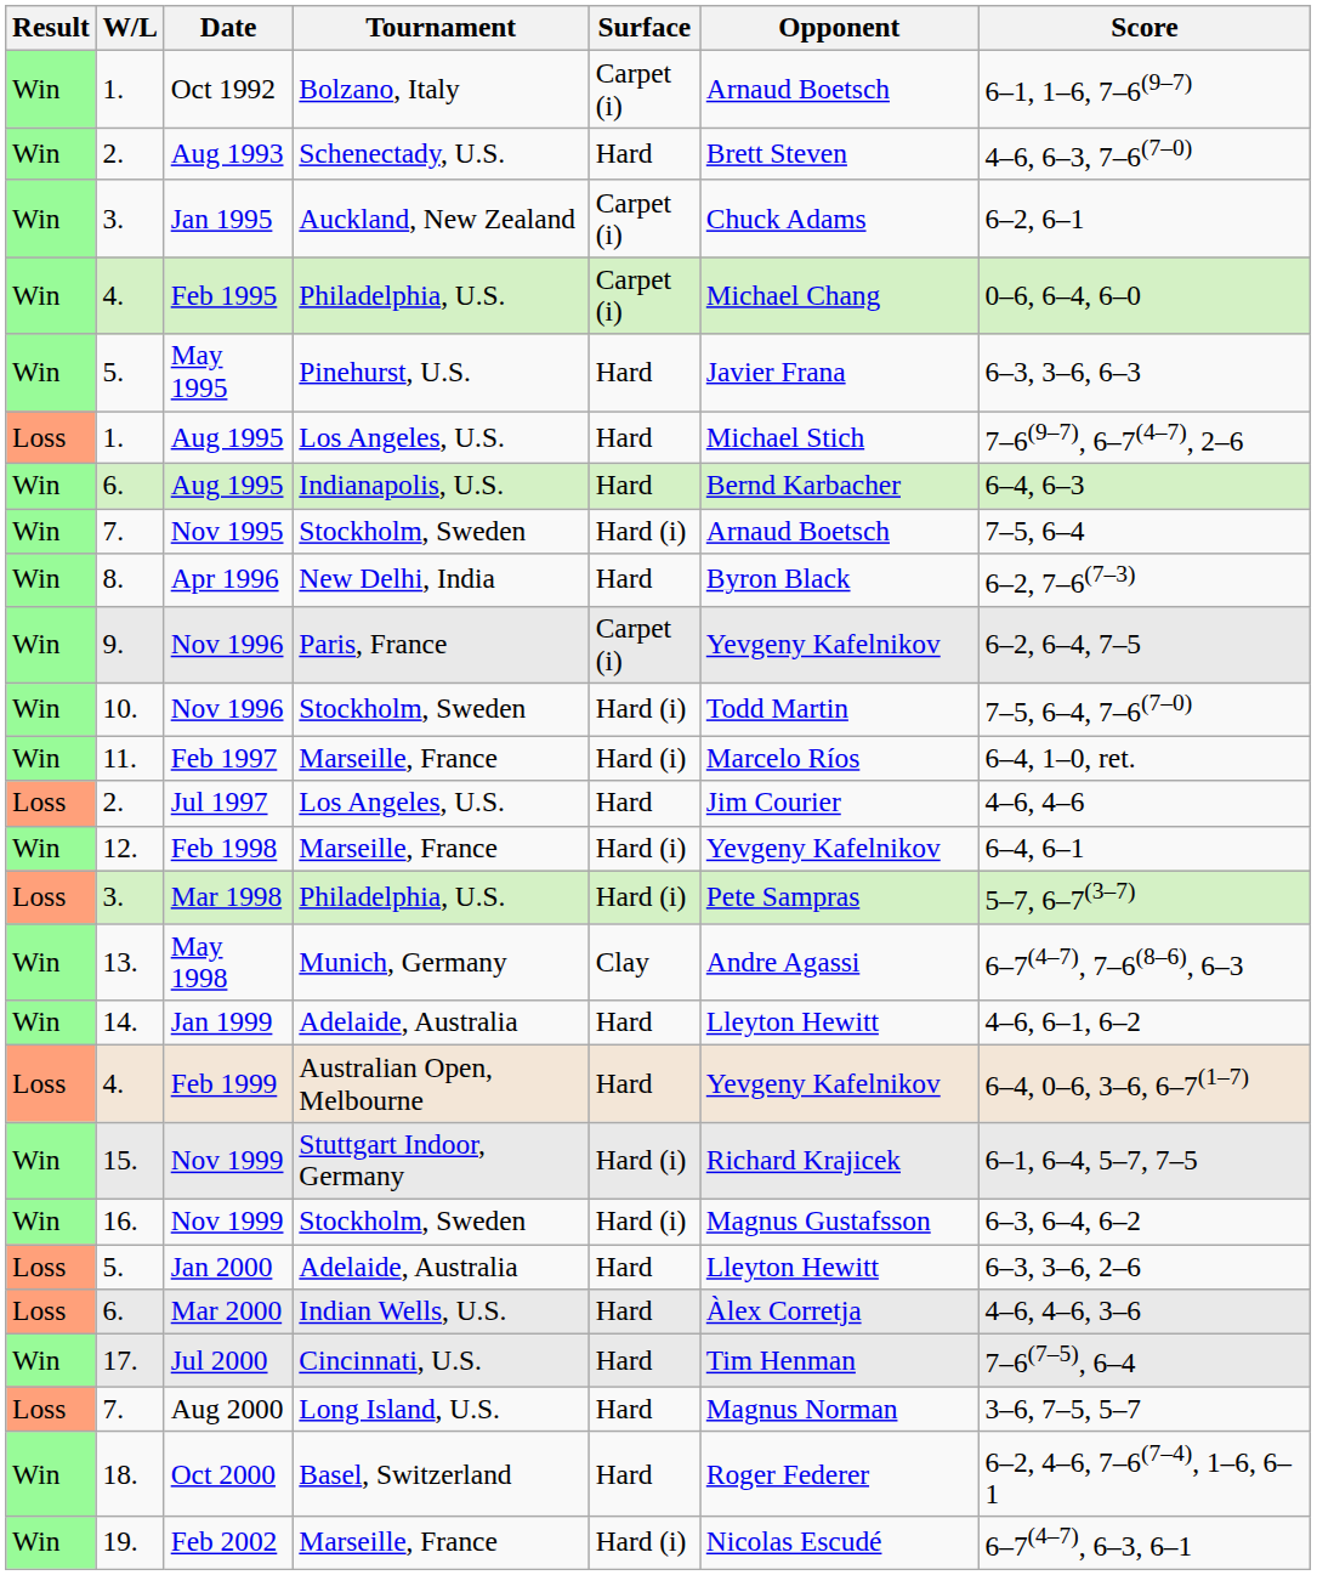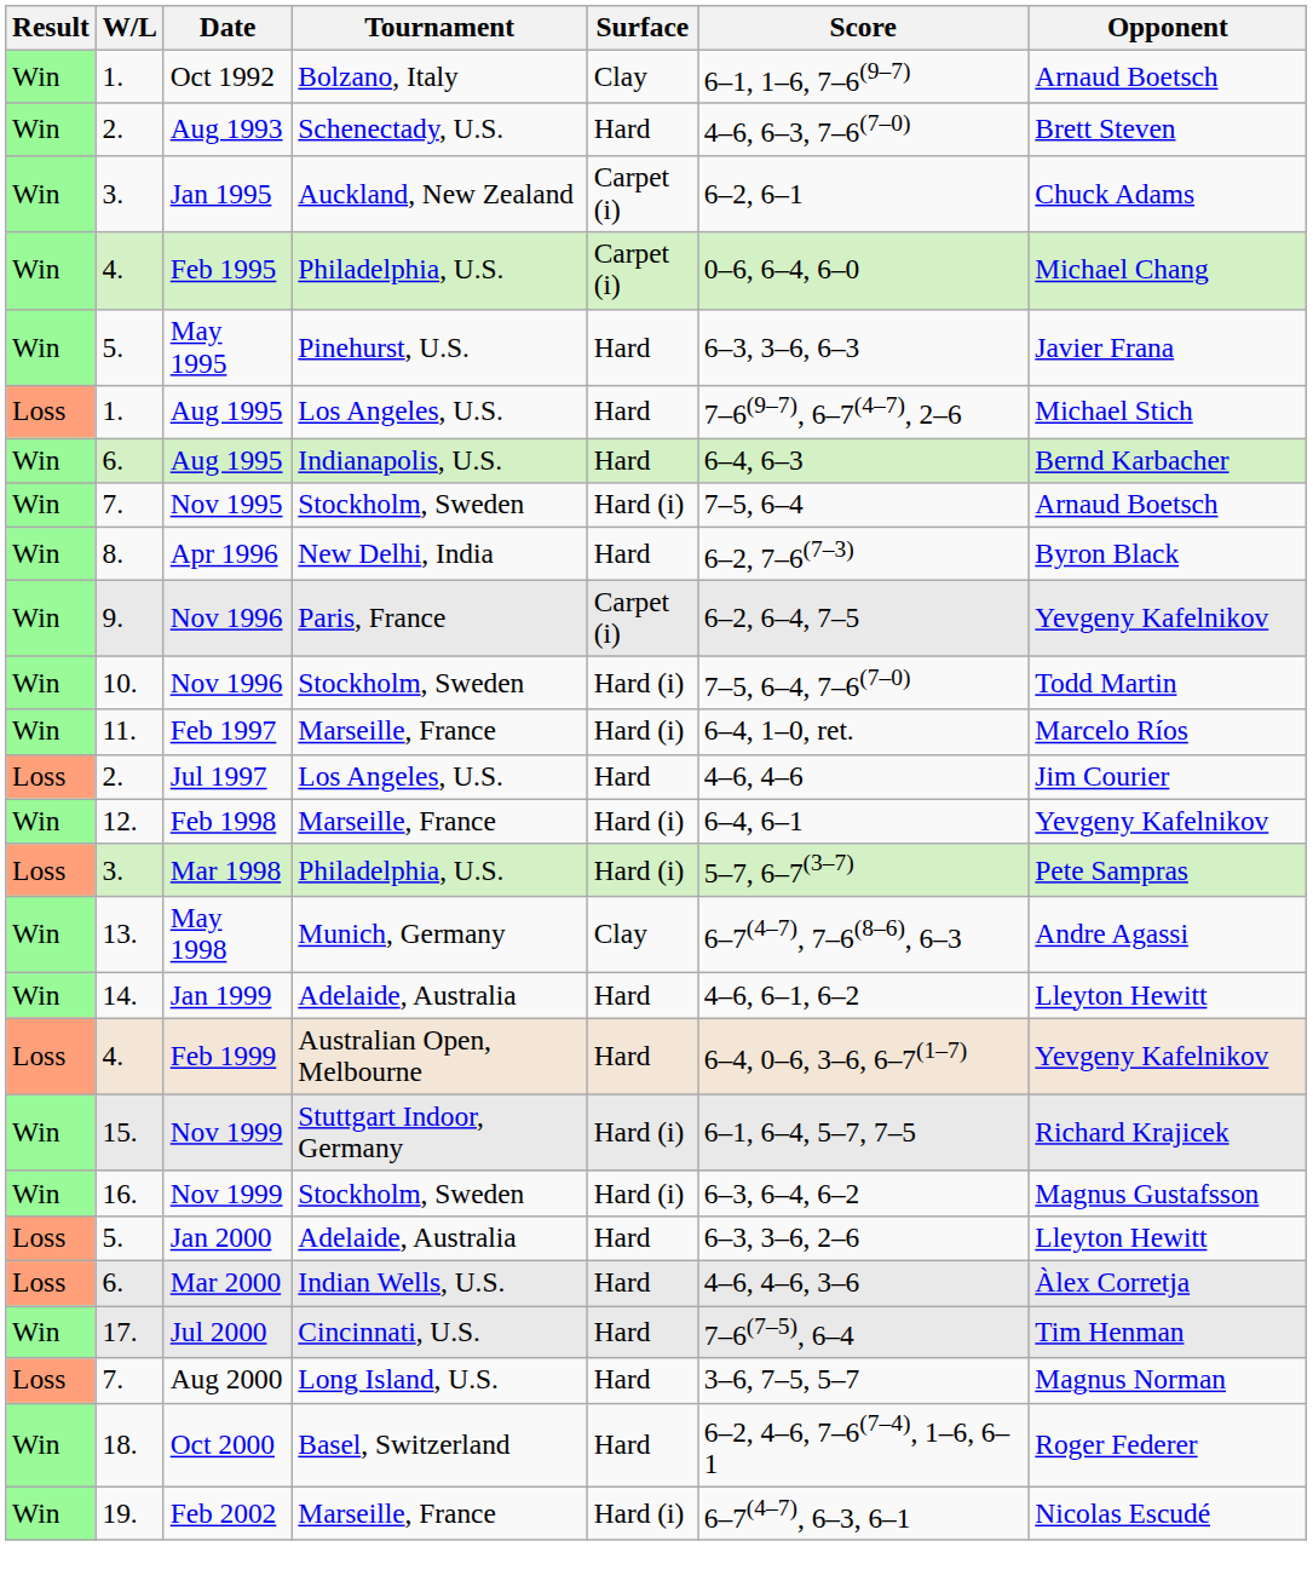columns swapped: Opponent <-> Score
Oct 1992 | Surface: Carpet (i) -> Clay
